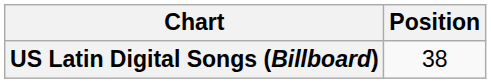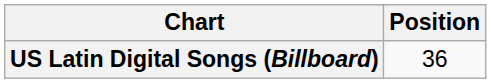US Latin Digital Songs (Billboard) | Position: 38 -> 36
